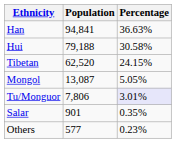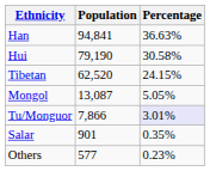Hui | Population: 79,188 -> 79,190
Tu/Monguor | Population: 7,806 -> 7,866
